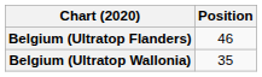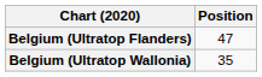Belgium (Ultratop Flanders) | Position: 46 -> 47
